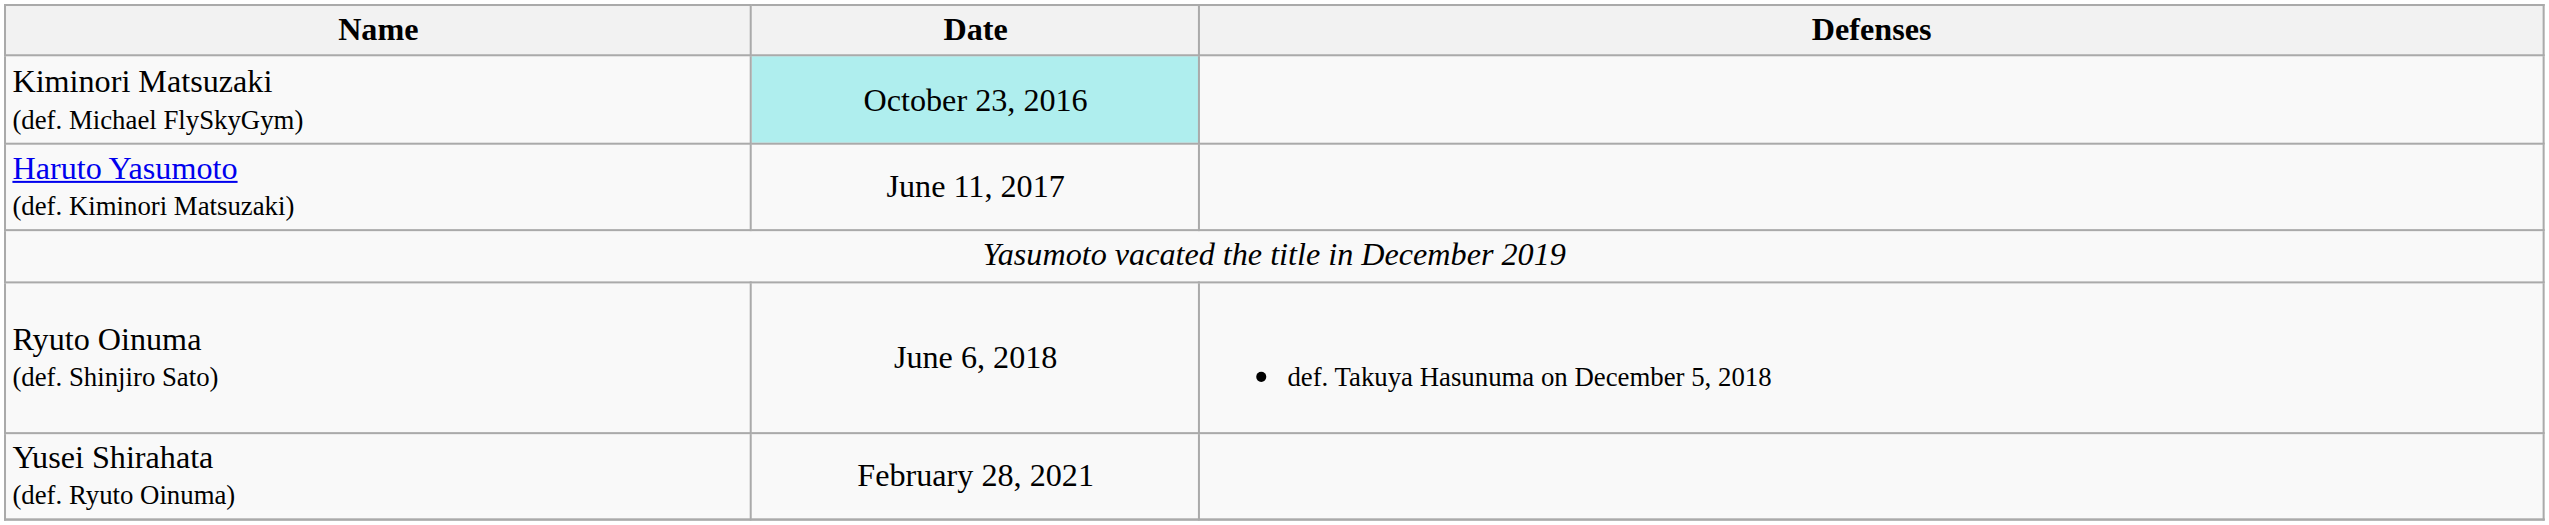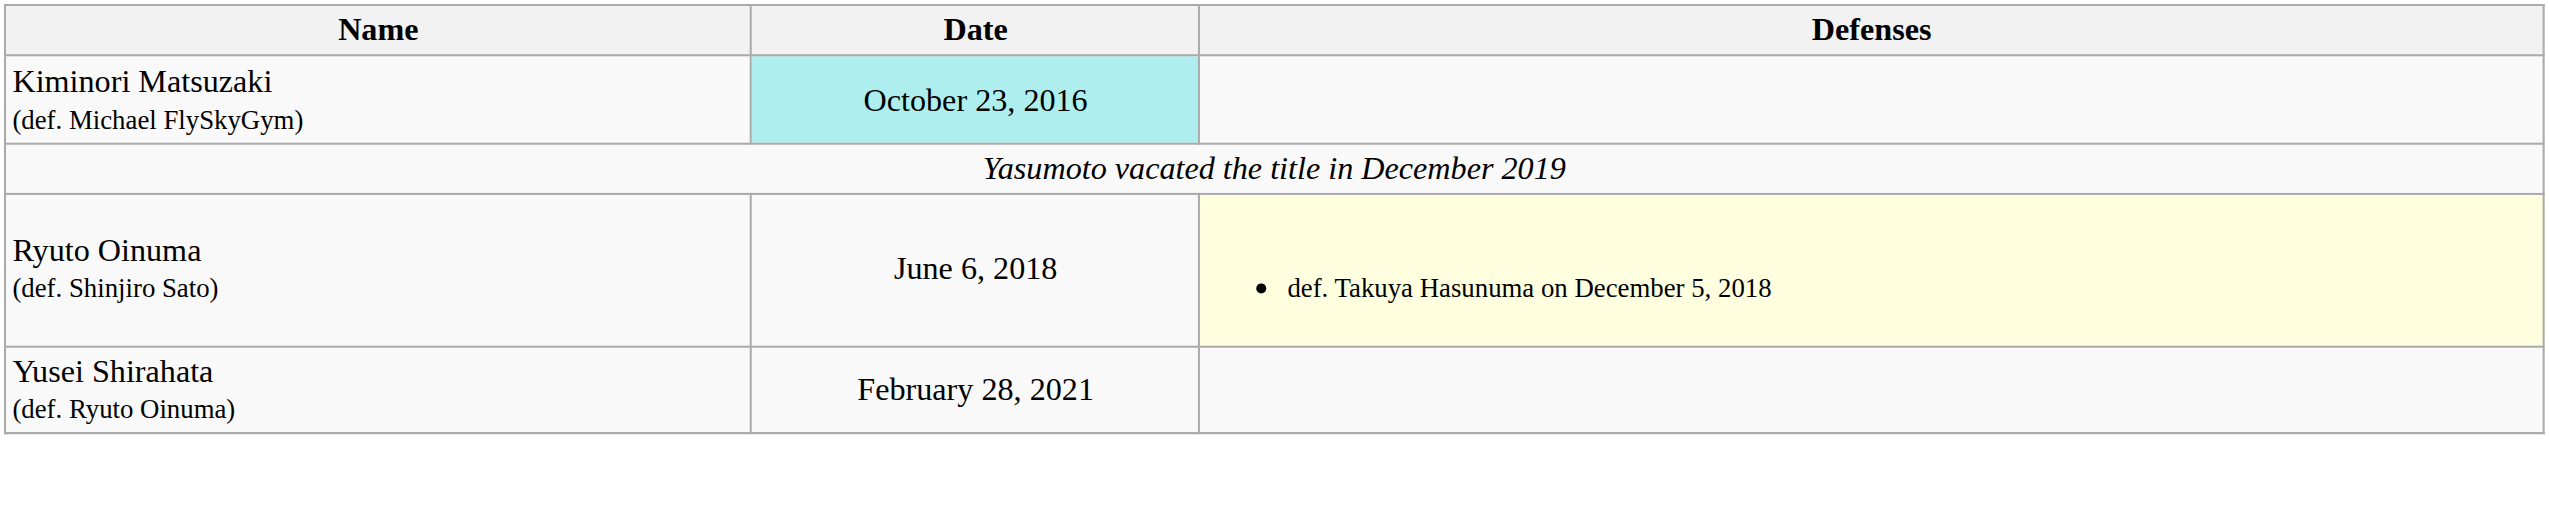- row: Haruto Yasumoto (def. Kiminori Matsuzaki) | June 11, 2017
Ryuto Oinuma (def. Shinjiro Sato) | Defenses: no background -> lightyellow background
